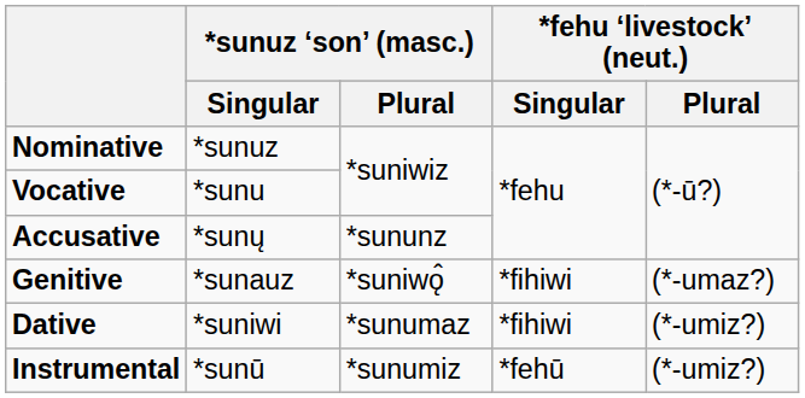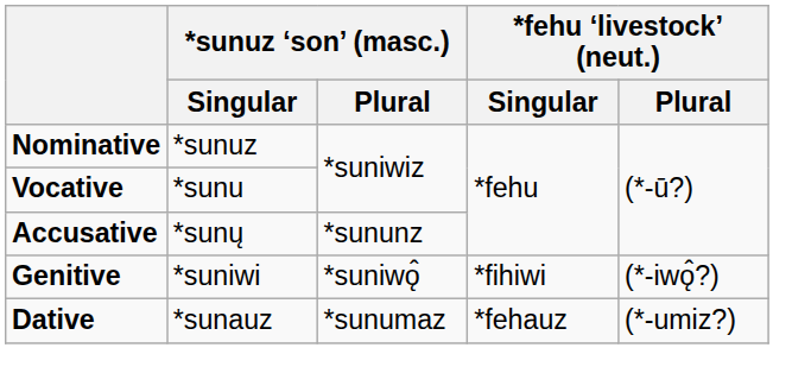Genitive | *sunuz ‘son’ (masc.) / Singular: *sunauz -> *suniwi
Genitive | *fehu ‘livestock’ (neut.) / Plural: (*-umaz?) -> (*-iwǫ̂?)
Dative | *sunuz ‘son’ (masc.) / Singular: *suniwi -> *sunauz
Dative | *fehu ‘livestock’ (neut.) / Singular: *fihiwi -> *fehauz
- row: Instrumental | *sunū | *sunumiz | *fehū | (*-umiz?)
